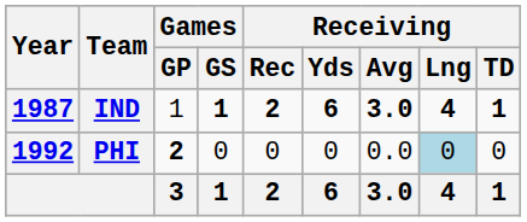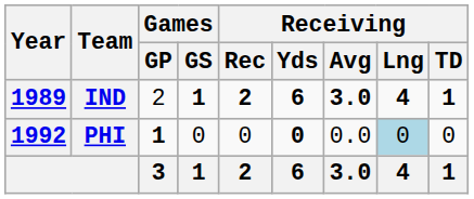IND | Year: 1987 -> 1989
IND | Games / GP: 1 -> 2
PHI | Games / GP: 2 -> 1
PHI | Receiving / Yds: normal -> bold
